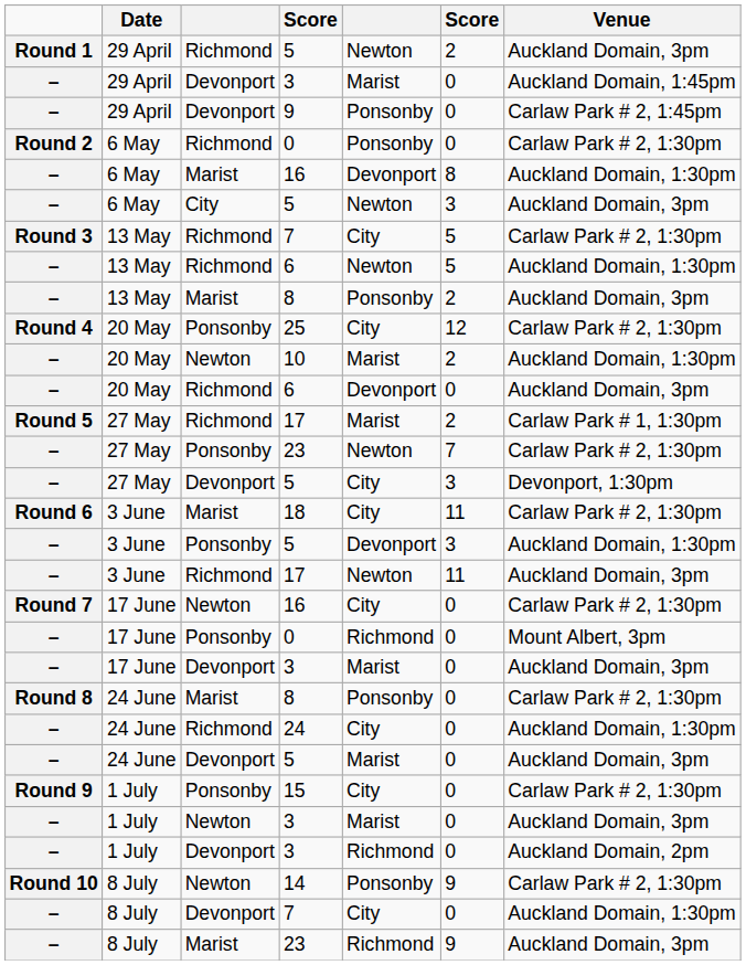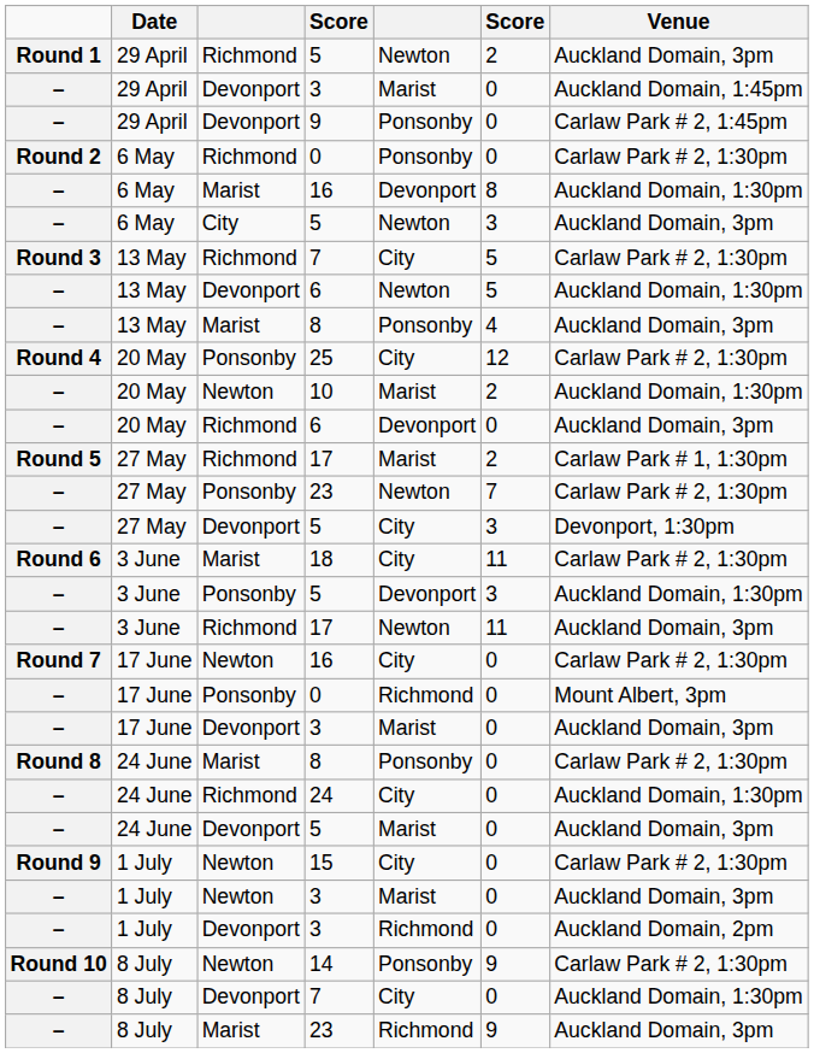13 May / 6 | column 3: Richmond -> Devonport
13 May / 8 | column 6: 2 -> 4
15 | column 3: Ponsonby -> Newton
